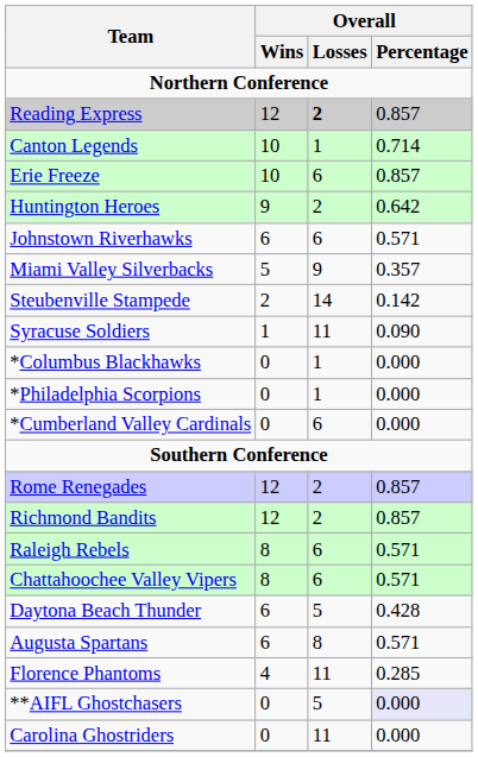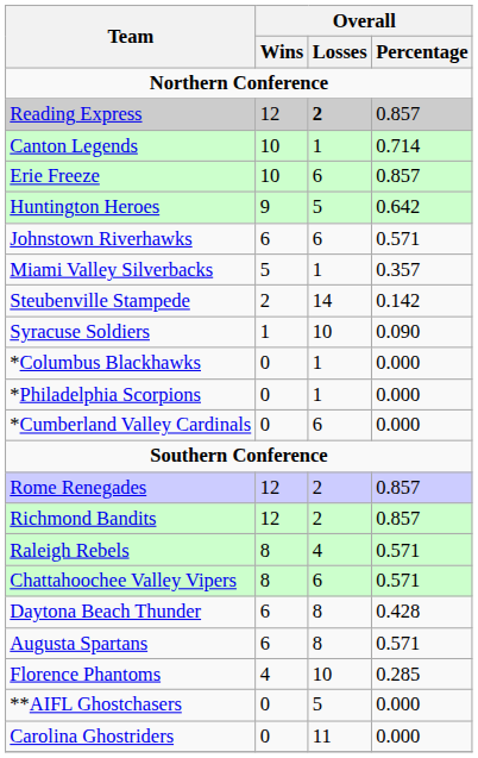Huntington Heroes | Overall / Losses: 2 -> 5
Miami Valley Silverbacks | Overall / Losses: 9 -> 1
Syracuse Soldiers | Overall / Losses: 11 -> 10
Raleigh Rebels | Overall / Losses: 6 -> 4
Daytona Beach Thunder | Overall / Losses: 5 -> 8
Florence Phantoms | Overall / Losses: 11 -> 10
**AIFL Ghostchasers | Overall / Percentage: lavender background -> no background
